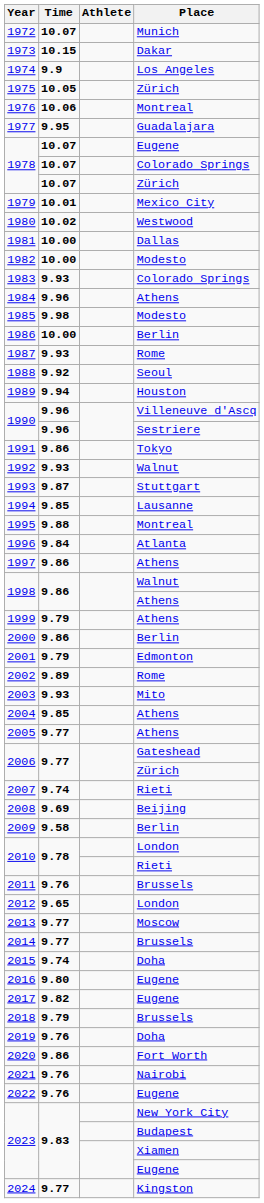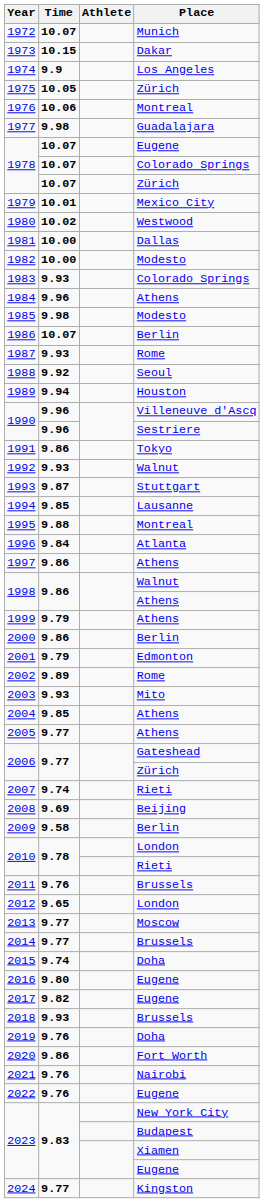1977 | Time: 9.95 -> 9.98
1986 | Time: 10.00 -> 10.07
2018 | Time: 9.79 -> 9.93
